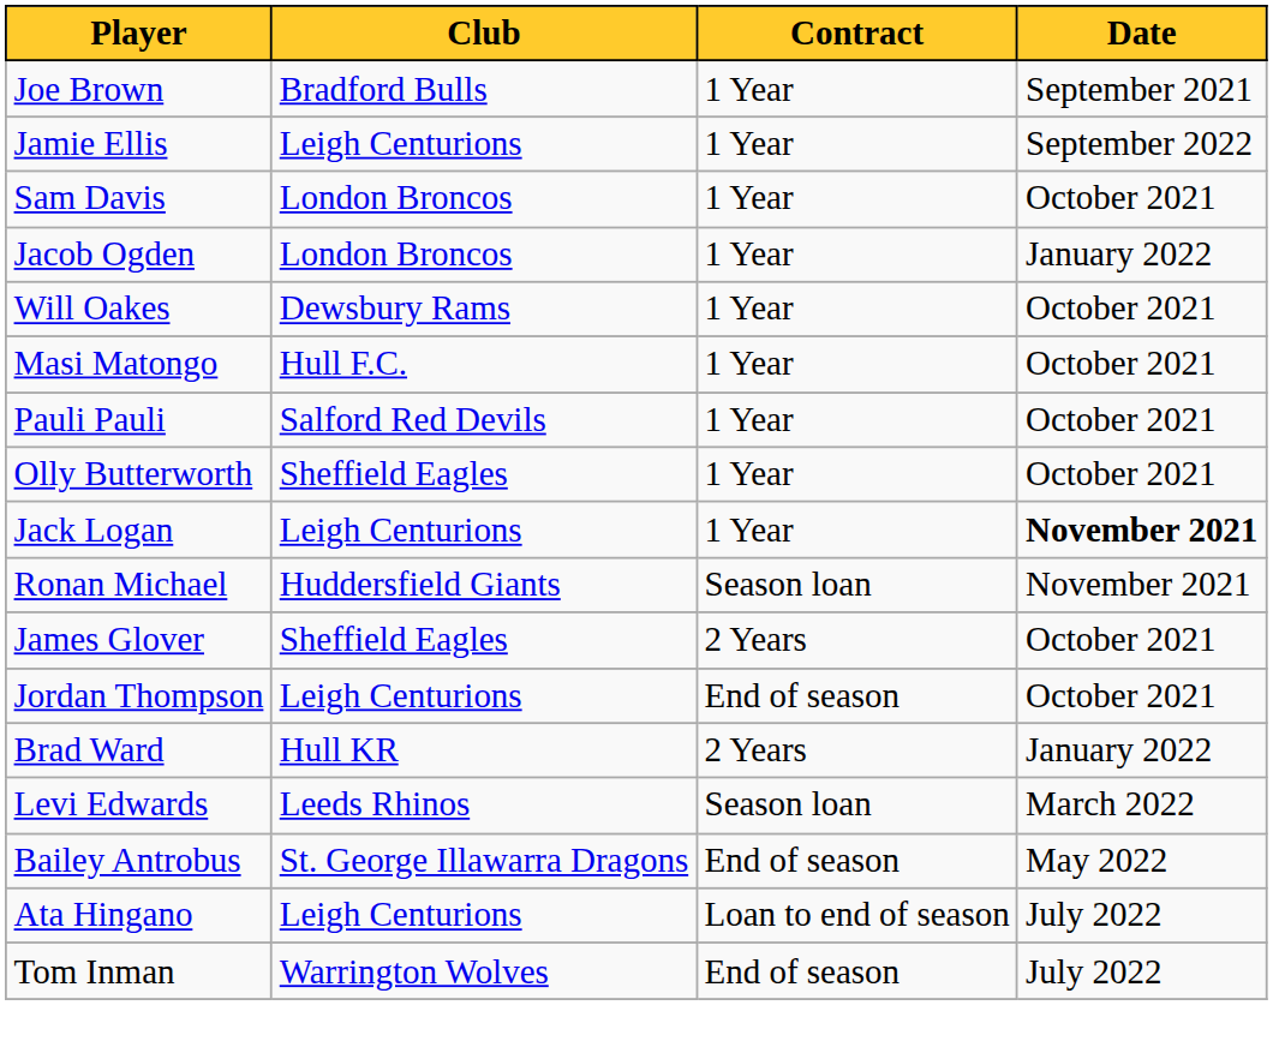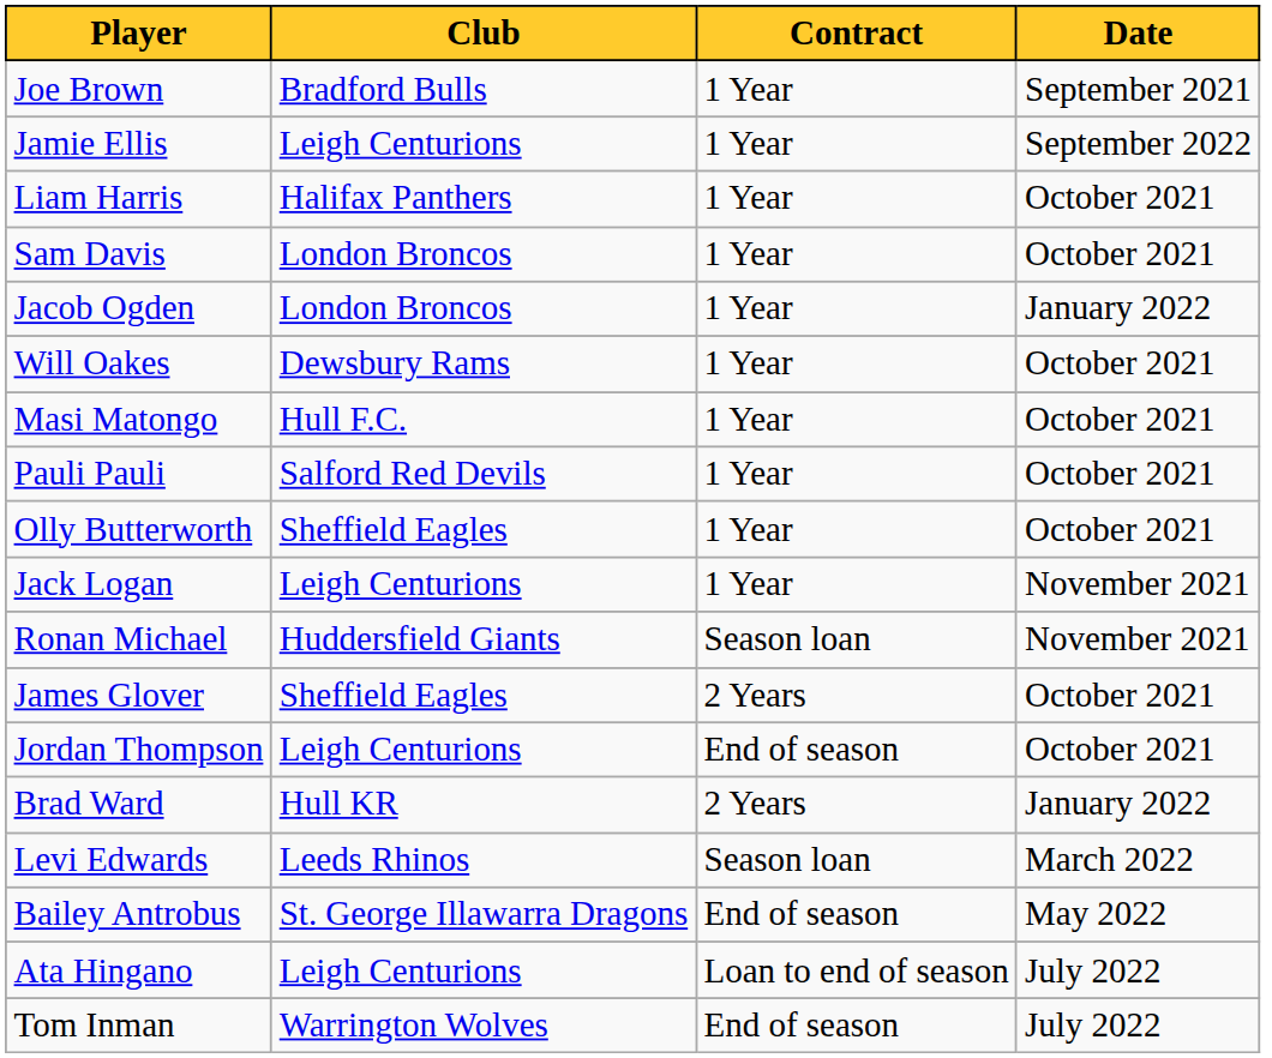+ row: Liam Harris | Halifax Panthers | 1 Year | October 2021
Jack Logan | Date: bold -> normal
